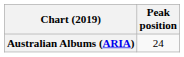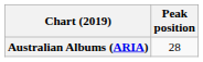Australian Albums (ARIA) | Peak position: 24 -> 28
